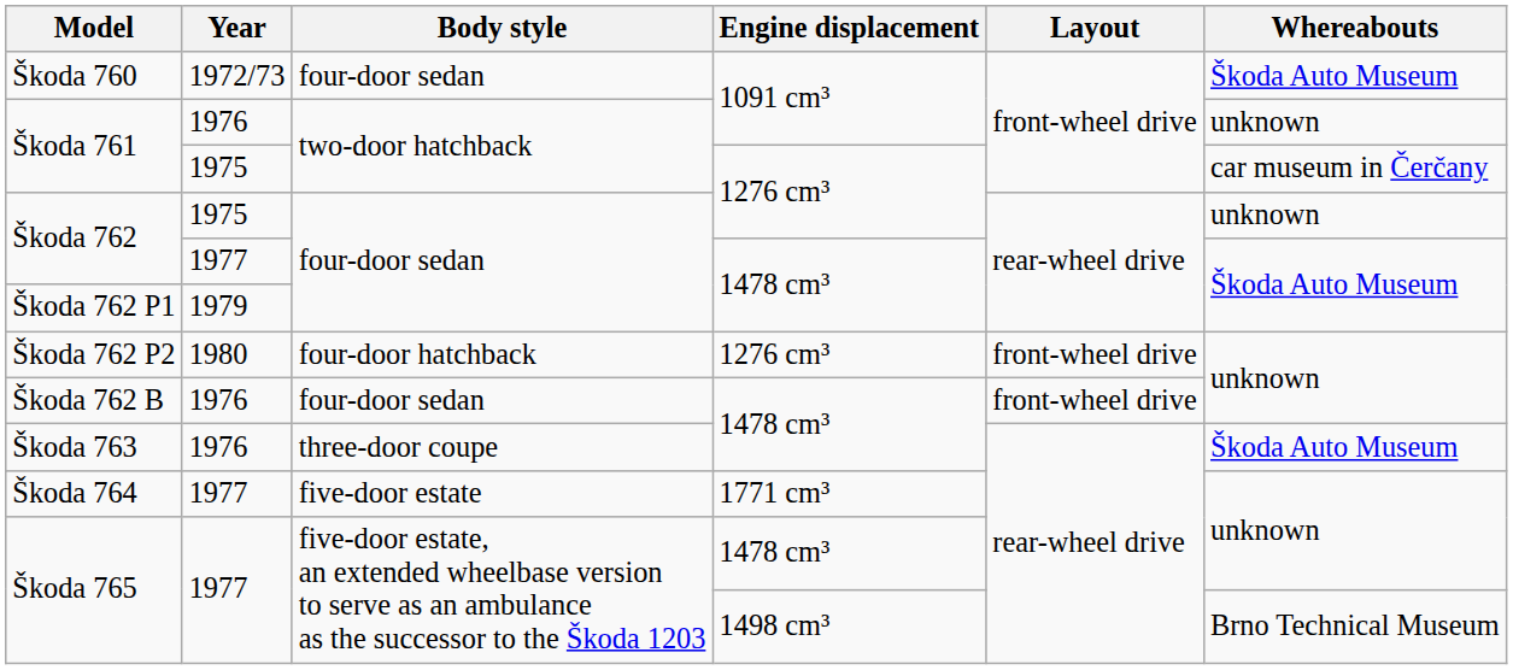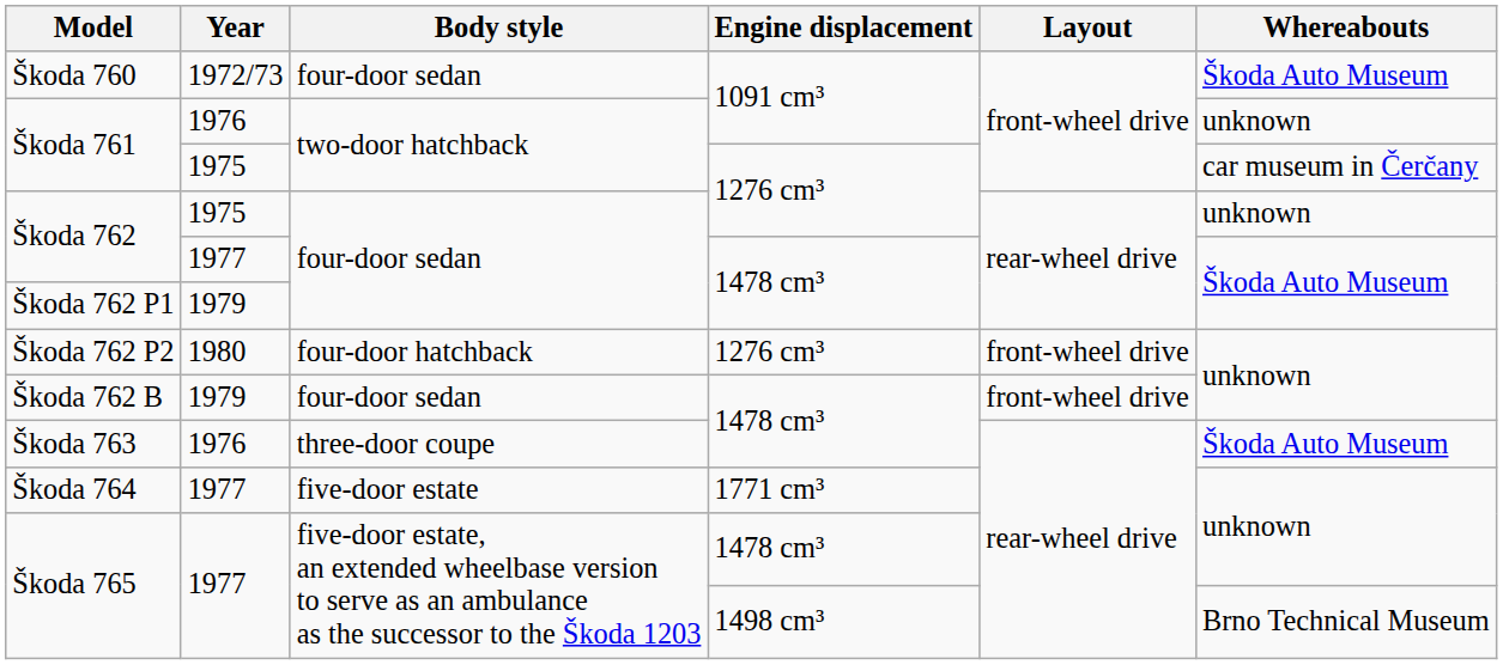Škoda 762 B | Year: 1976 -> 1979
